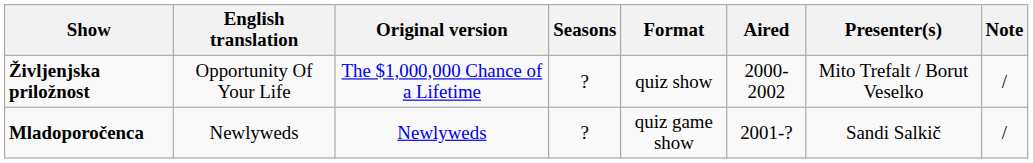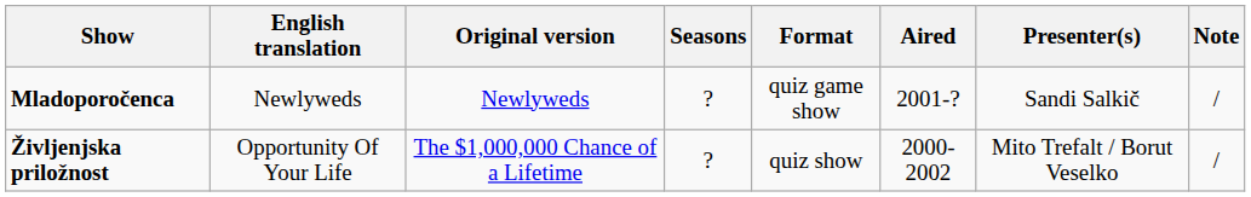rows swapped: Mladoporočenca <-> Življenjska priložnost
